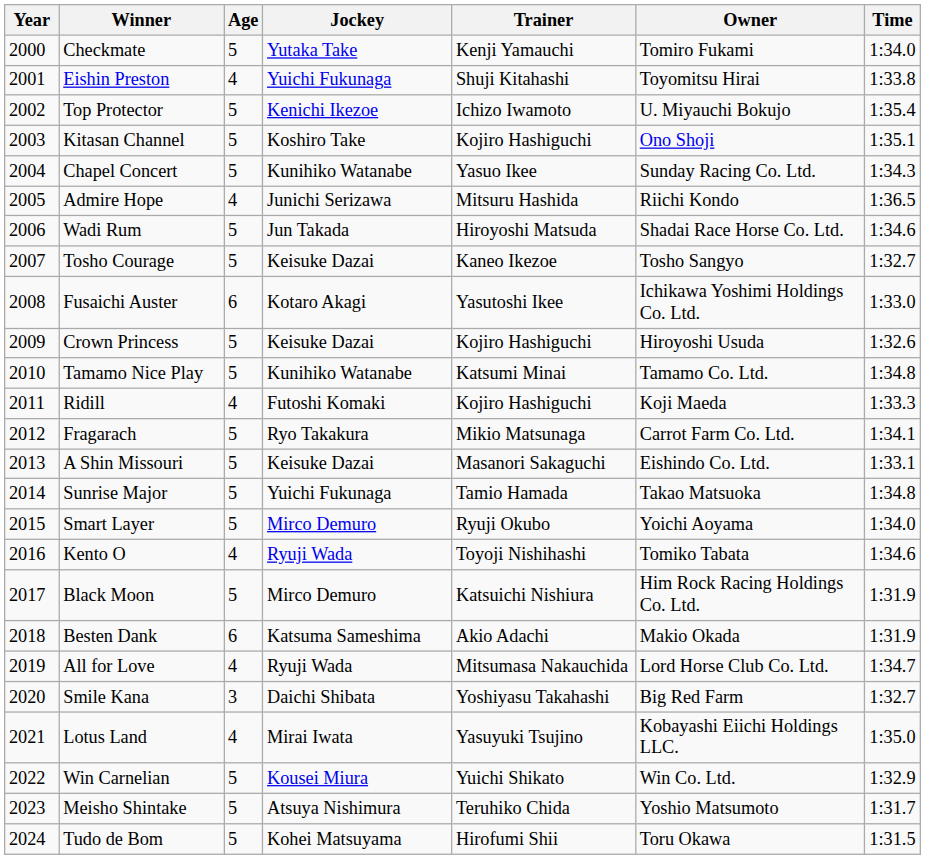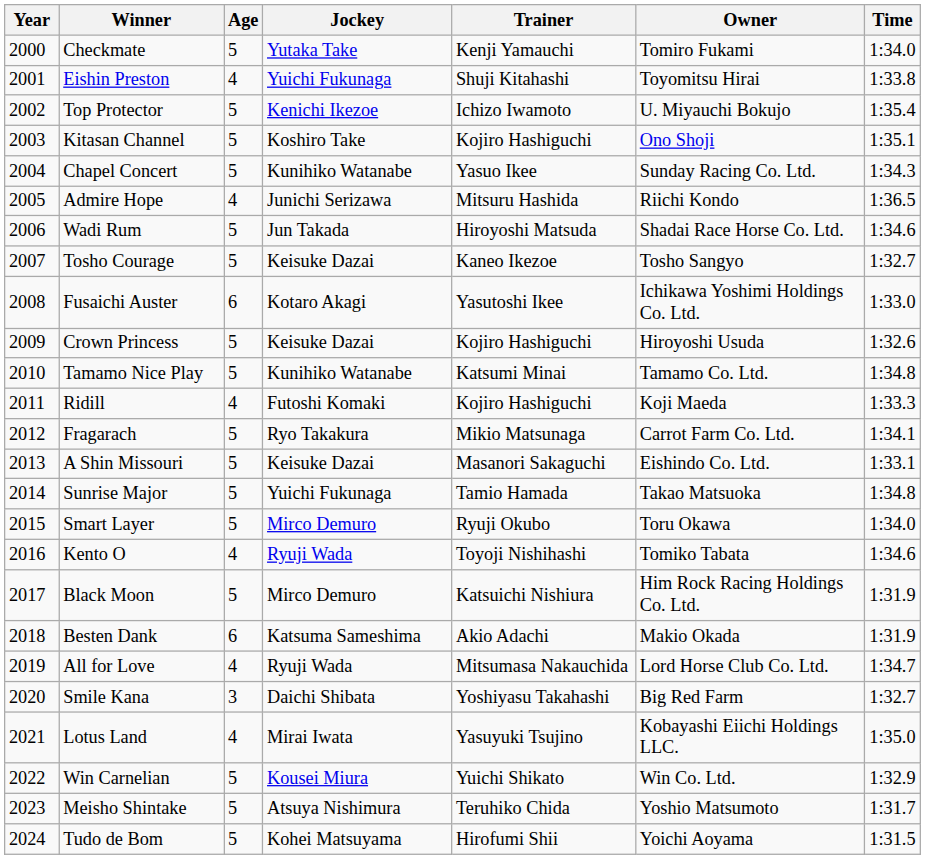Smart Layer | Owner: Yoichi Aoyama -> Toru Okawa
Tudo de Bom | Owner: Toru Okawa -> Yoichi Aoyama
